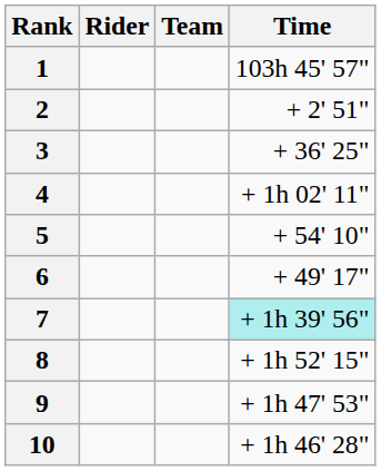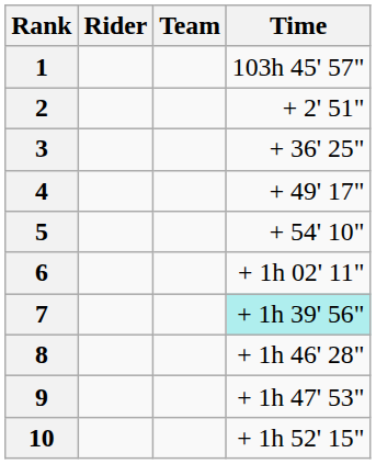4 | Time: + 1h 02' 11" -> + 49' 17"
6 | Time: + 49' 17" -> + 1h 02' 11"
8 | Time: + 1h 52' 15" -> + 1h 46' 28"
10 | Time: + 1h 46' 28" -> + 1h 52' 15"
